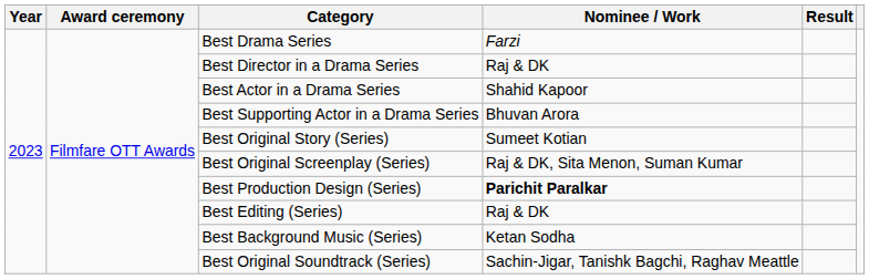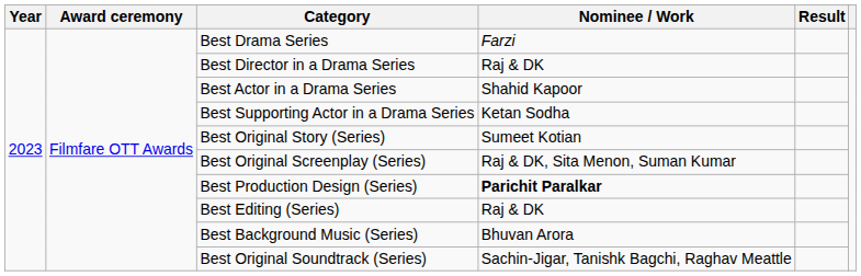Best Supporting Actor in a Drama Series | Nominee / Work: Bhuvan Arora -> Ketan Sodha
Best Background Music (Series) | Nominee / Work: Ketan Sodha -> Bhuvan Arora
